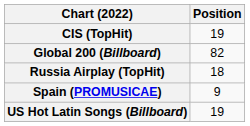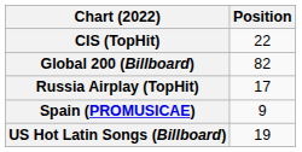CIS (TopHit) | Position: 19 -> 22
Russia Airplay (TopHit) | Position: 18 -> 17
